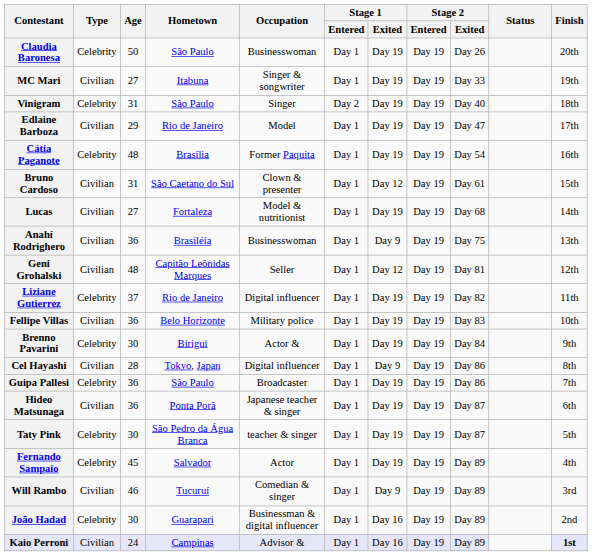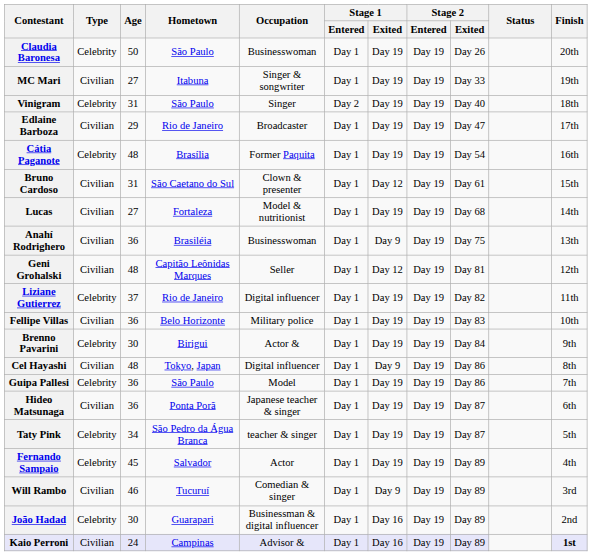Edlaine Barboza | Occupation: Model -> Broadcaster
Cel Hayashi | Age: 28 -> 48
Guipa Pallesi | Occupation: Broadcaster -> Model
Taty Pink | Age: 30 -> 34
